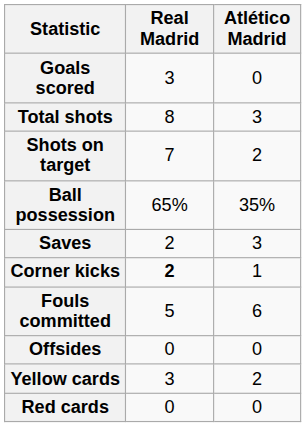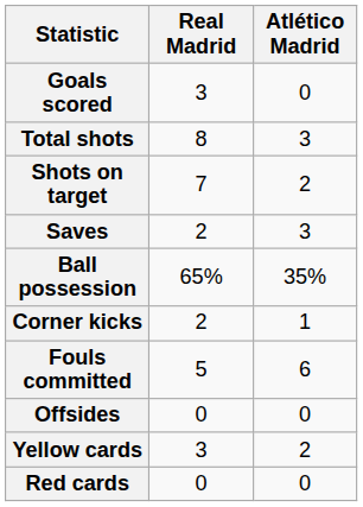rows swapped: Saves <-> Ball possession
Corner kicks | Real Madrid: bold -> normal
